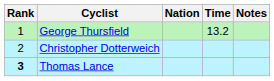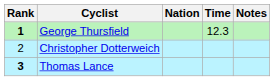George Thursfield | Rank: normal -> bold
George Thursfield | Time: 13.2 -> 12.3
